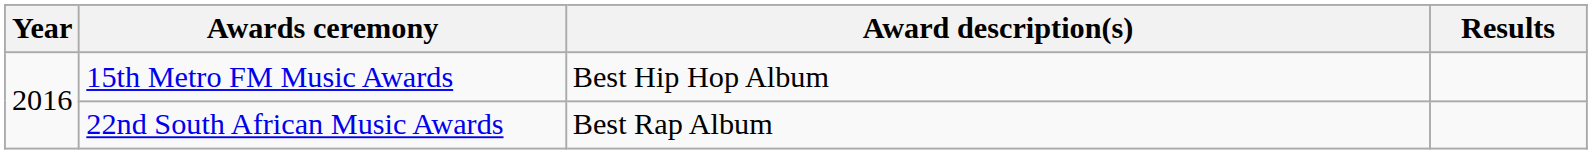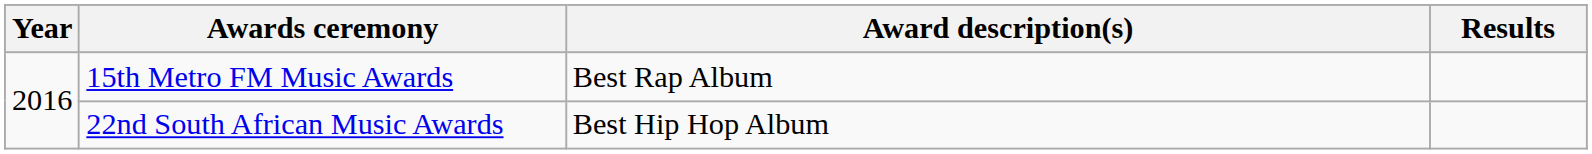15th Metro FM Music Awards | Award description(s): Best Hip Hop Album -> Best Rap Album
22nd South African Music Awards | Award description(s): Best Rap Album -> Best Hip Hop Album
